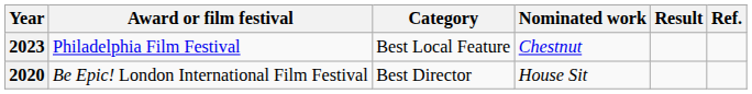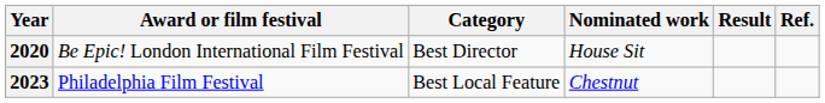rows swapped: 2020 <-> 2023
